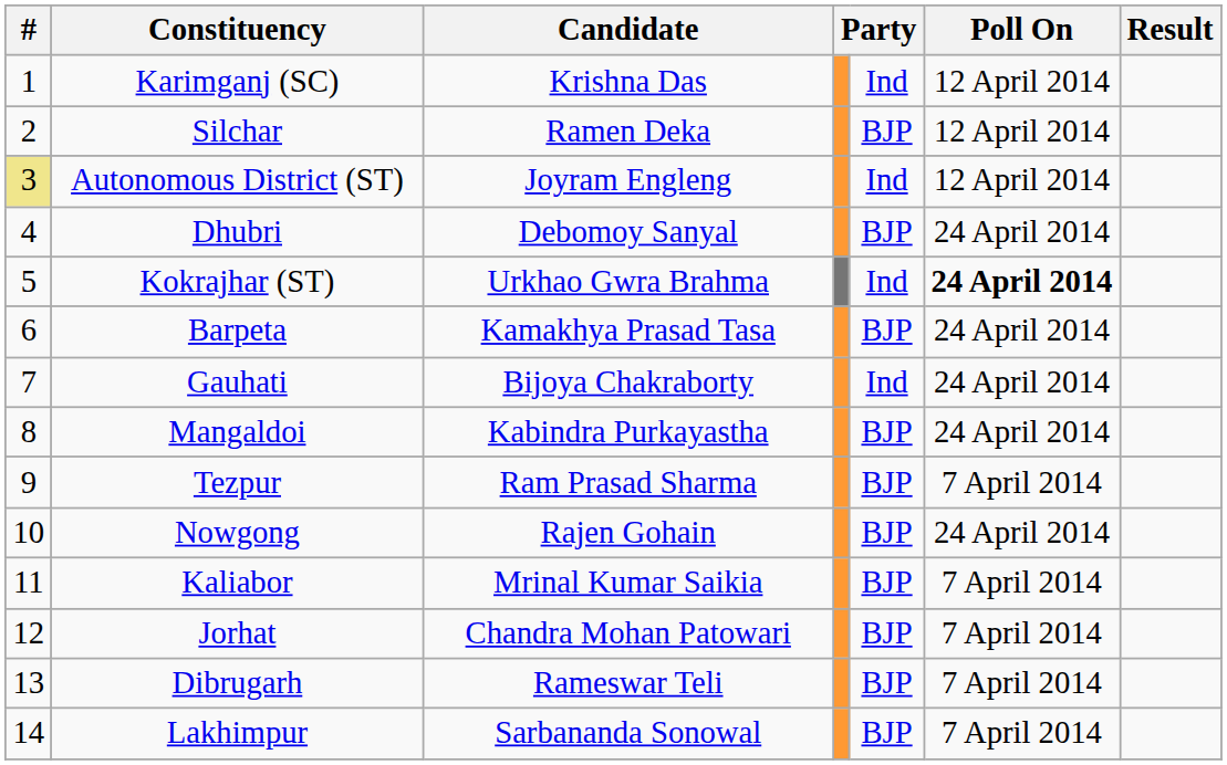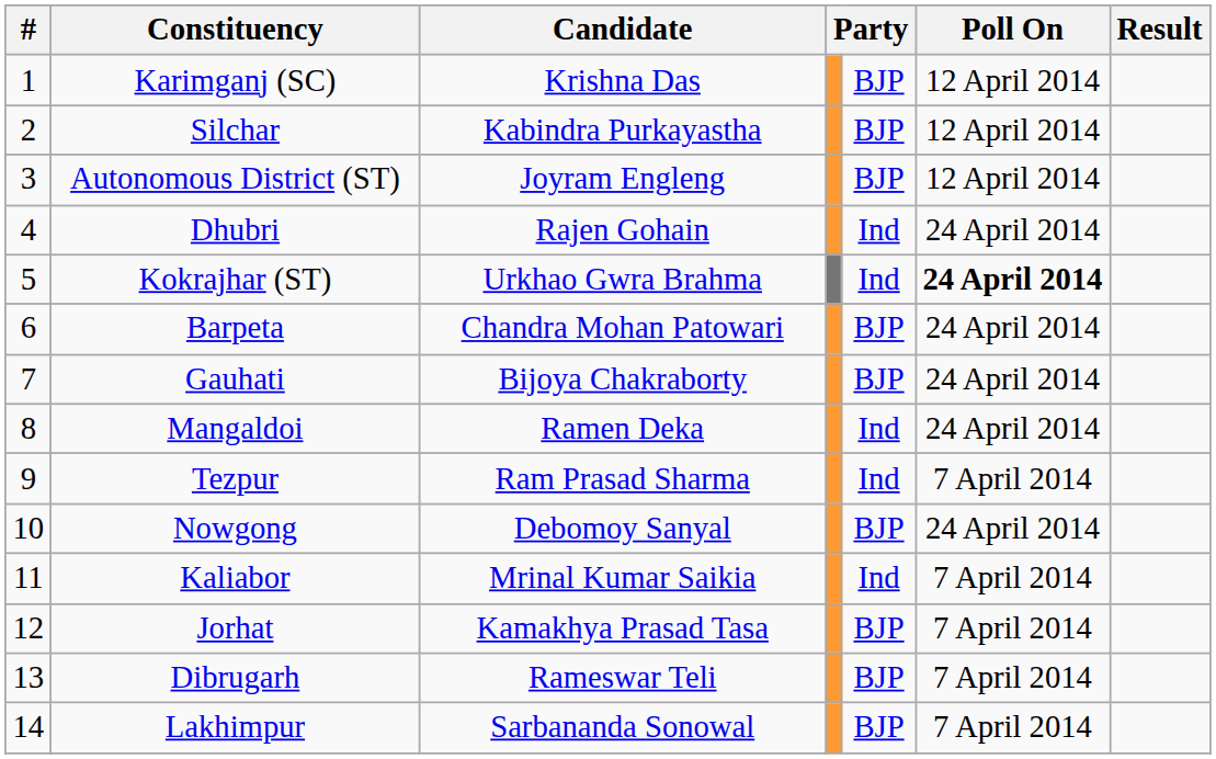Karimganj (SC) | column 5: Ind -> BJP
Silchar | Candidate: Ramen Deka -> Kabindra Purkayastha
Autonomous District (ST) | #: khaki background -> no background
Autonomous District (ST) | column 5: Ind -> BJP
Dhubri | Candidate: Debomoy Sanyal -> Rajen Gohain
Dhubri | column 5: BJP -> Ind
Barpeta | Candidate: Kamakhya Prasad Tasa -> Chandra Mohan Patowari
Gauhati | column 5: Ind -> BJP
Mangaldoi | Candidate: Kabindra Purkayastha -> Ramen Deka
Mangaldoi | column 5: BJP -> Ind
Tezpur | column 5: BJP -> Ind
Nowgong | Candidate: Rajen Gohain -> Debomoy Sanyal
Kaliabor | column 5: BJP -> Ind
Jorhat | Candidate: Chandra Mohan Patowari -> Kamakhya Prasad Tasa
